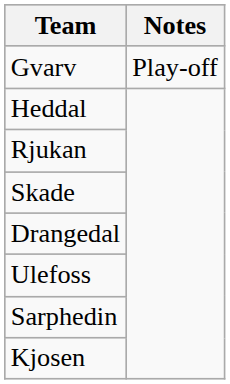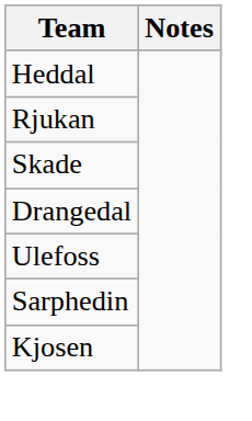- row: Gvarv | Play-off
